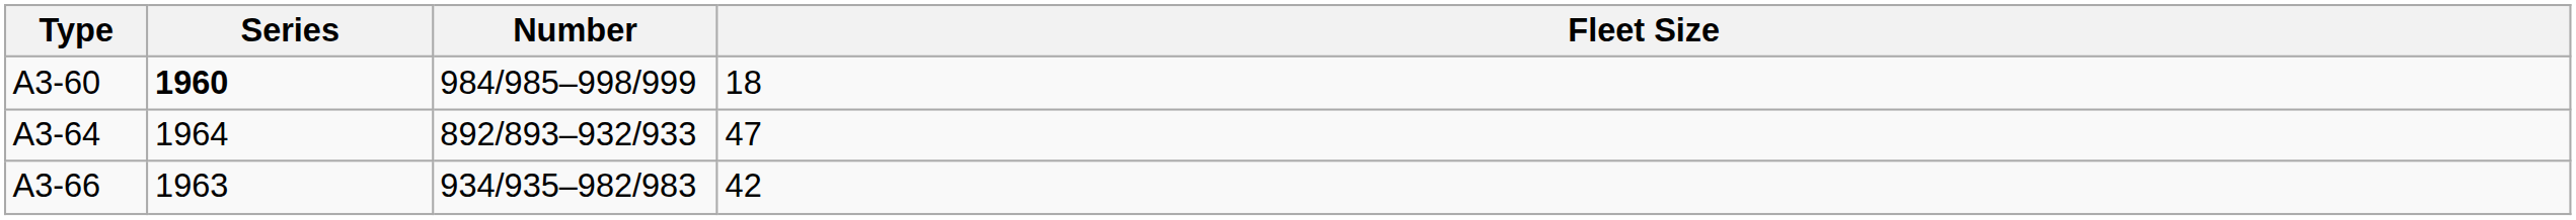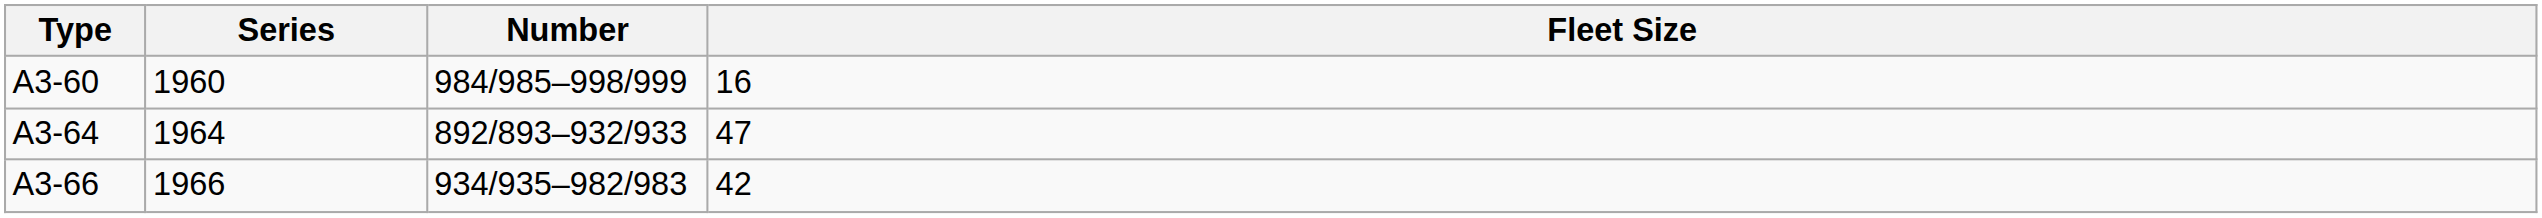A3-60 | Series: bold -> normal
A3-60 | Fleet Size: 18 -> 16
A3-66 | Series: 1963 -> 1966
